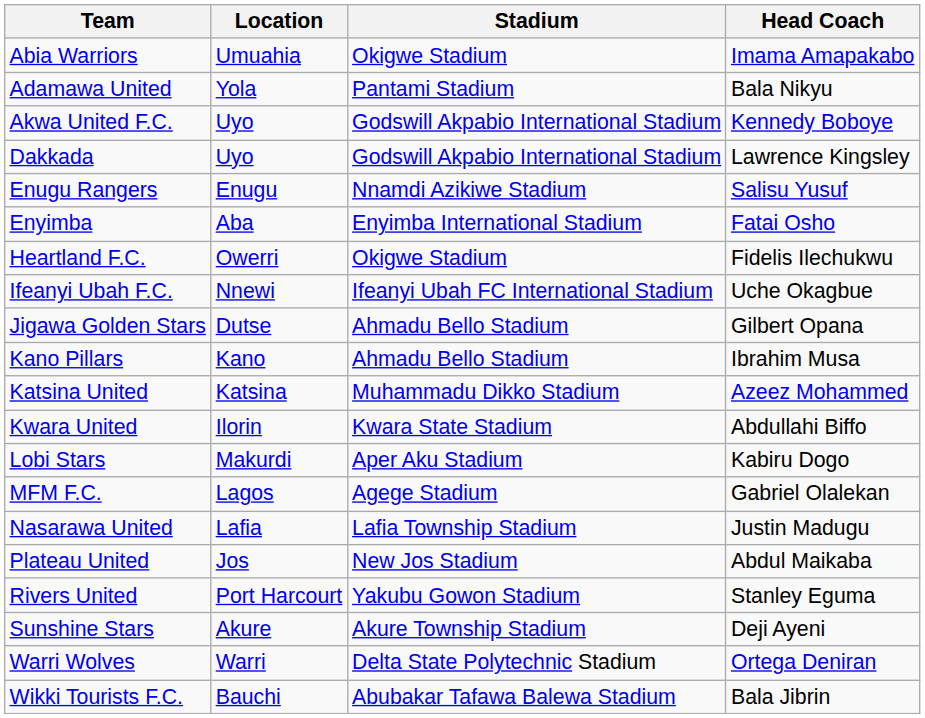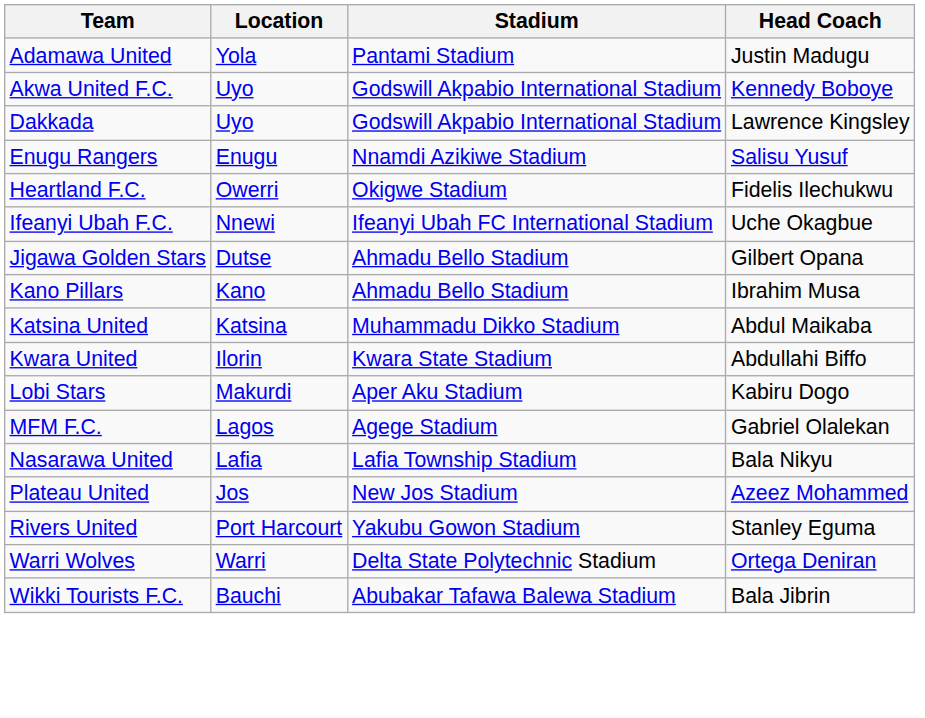- row: Abia Warriors | Umuahia | Okigwe Stadium | Imama Amapakabo
Adamawa United | Head Coach: Bala Nikyu -> Justin Madugu
- row: Enyimba | Aba | Enyimba International Stadium | Fatai Osho
Katsina United | Head Coach: Azeez Mohammed -> Abdul Maikaba
Nasarawa United | Head Coach: Justin Madugu -> Bala Nikyu
Plateau United | Head Coach: Abdul Maikaba -> Azeez Mohammed
- row: Sunshine Stars | Akure | Akure Township Stadium | Deji Ayeni
